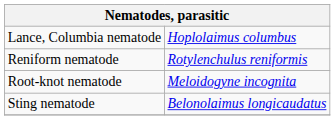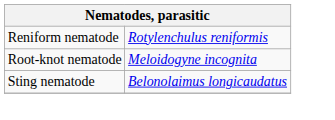- row: Lance, Columbia nematode | Hoplolaimus columbus
